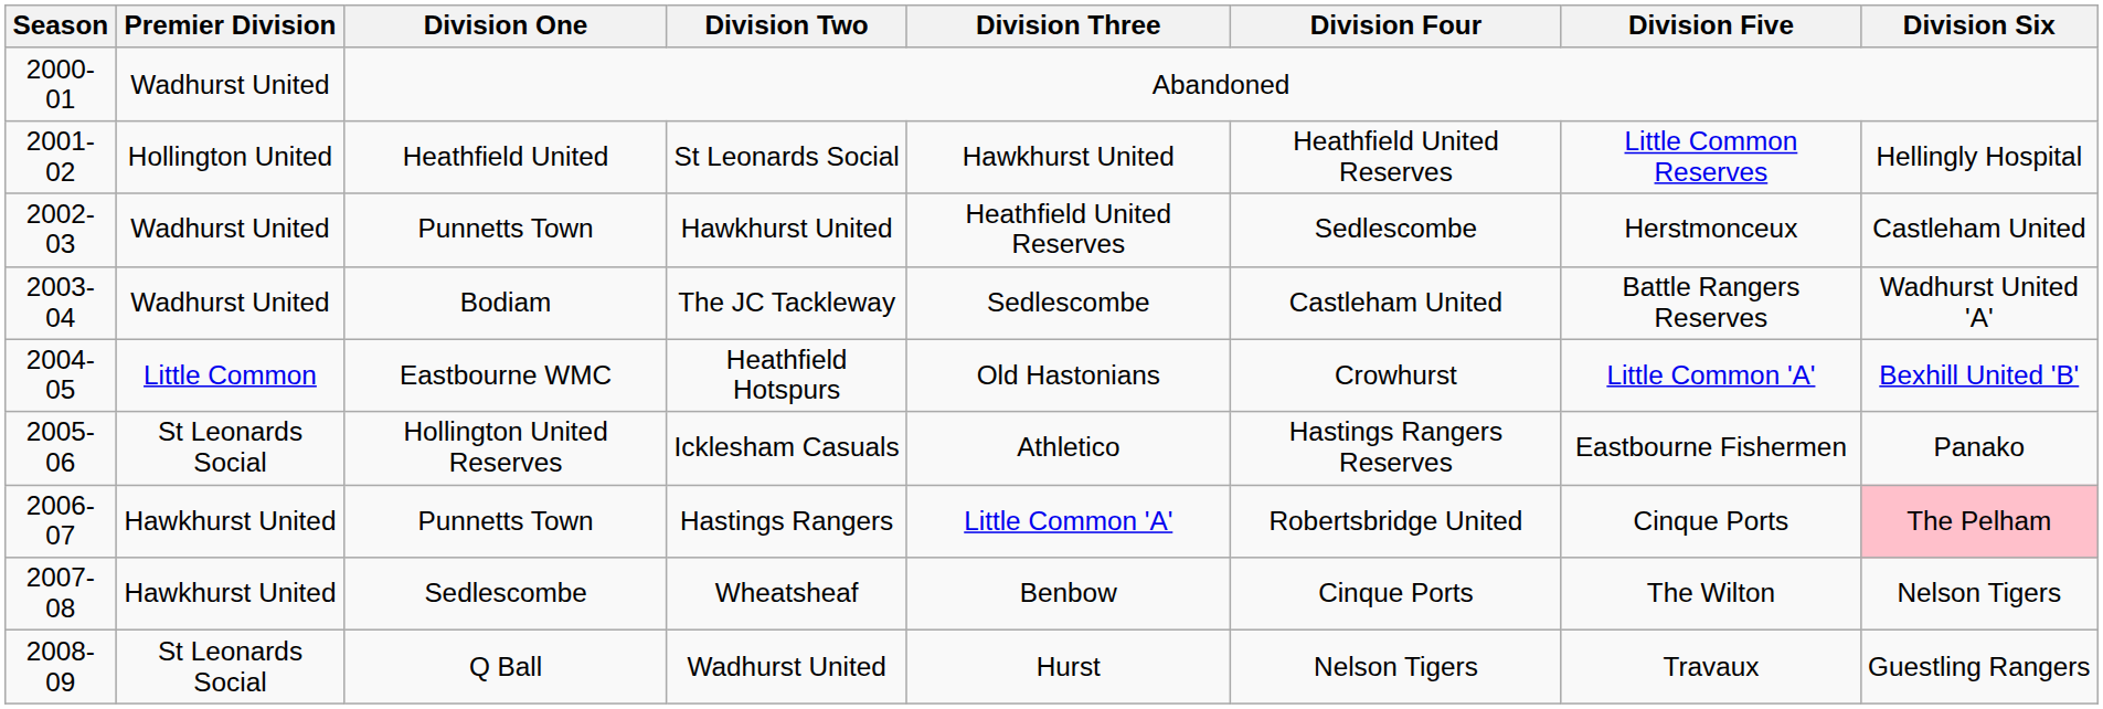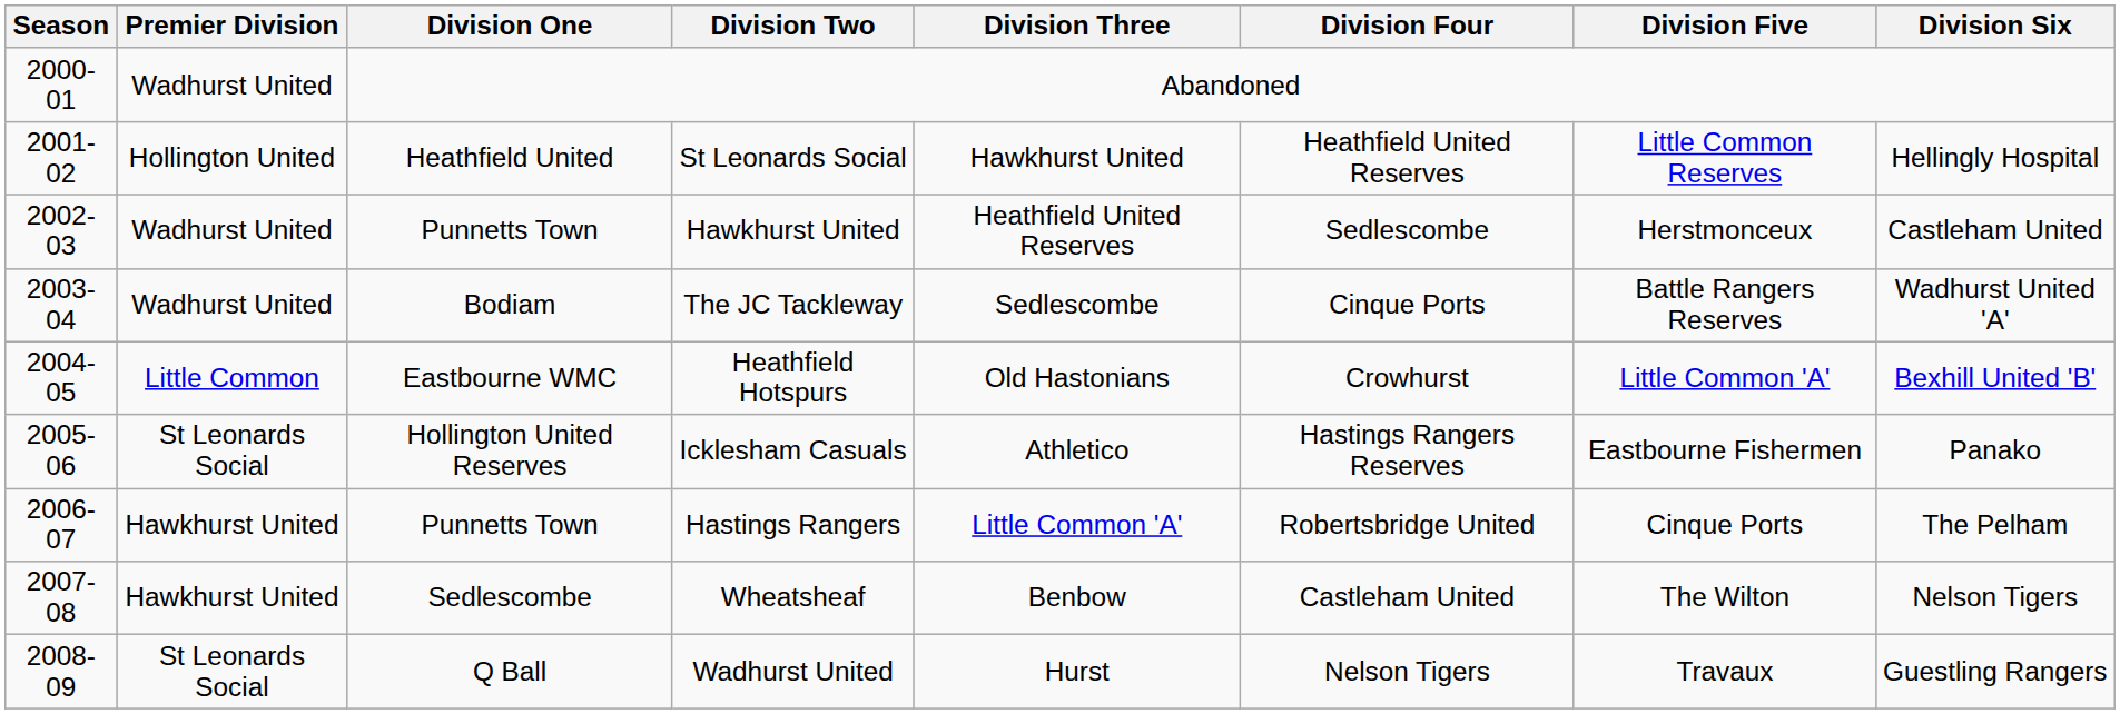The JC Tackleway | Division Four: Castleham United -> Cinque Ports
Hastings Rangers | Division Six: pink background -> no background
Wheatsheaf | Division Four: Cinque Ports -> Castleham United
